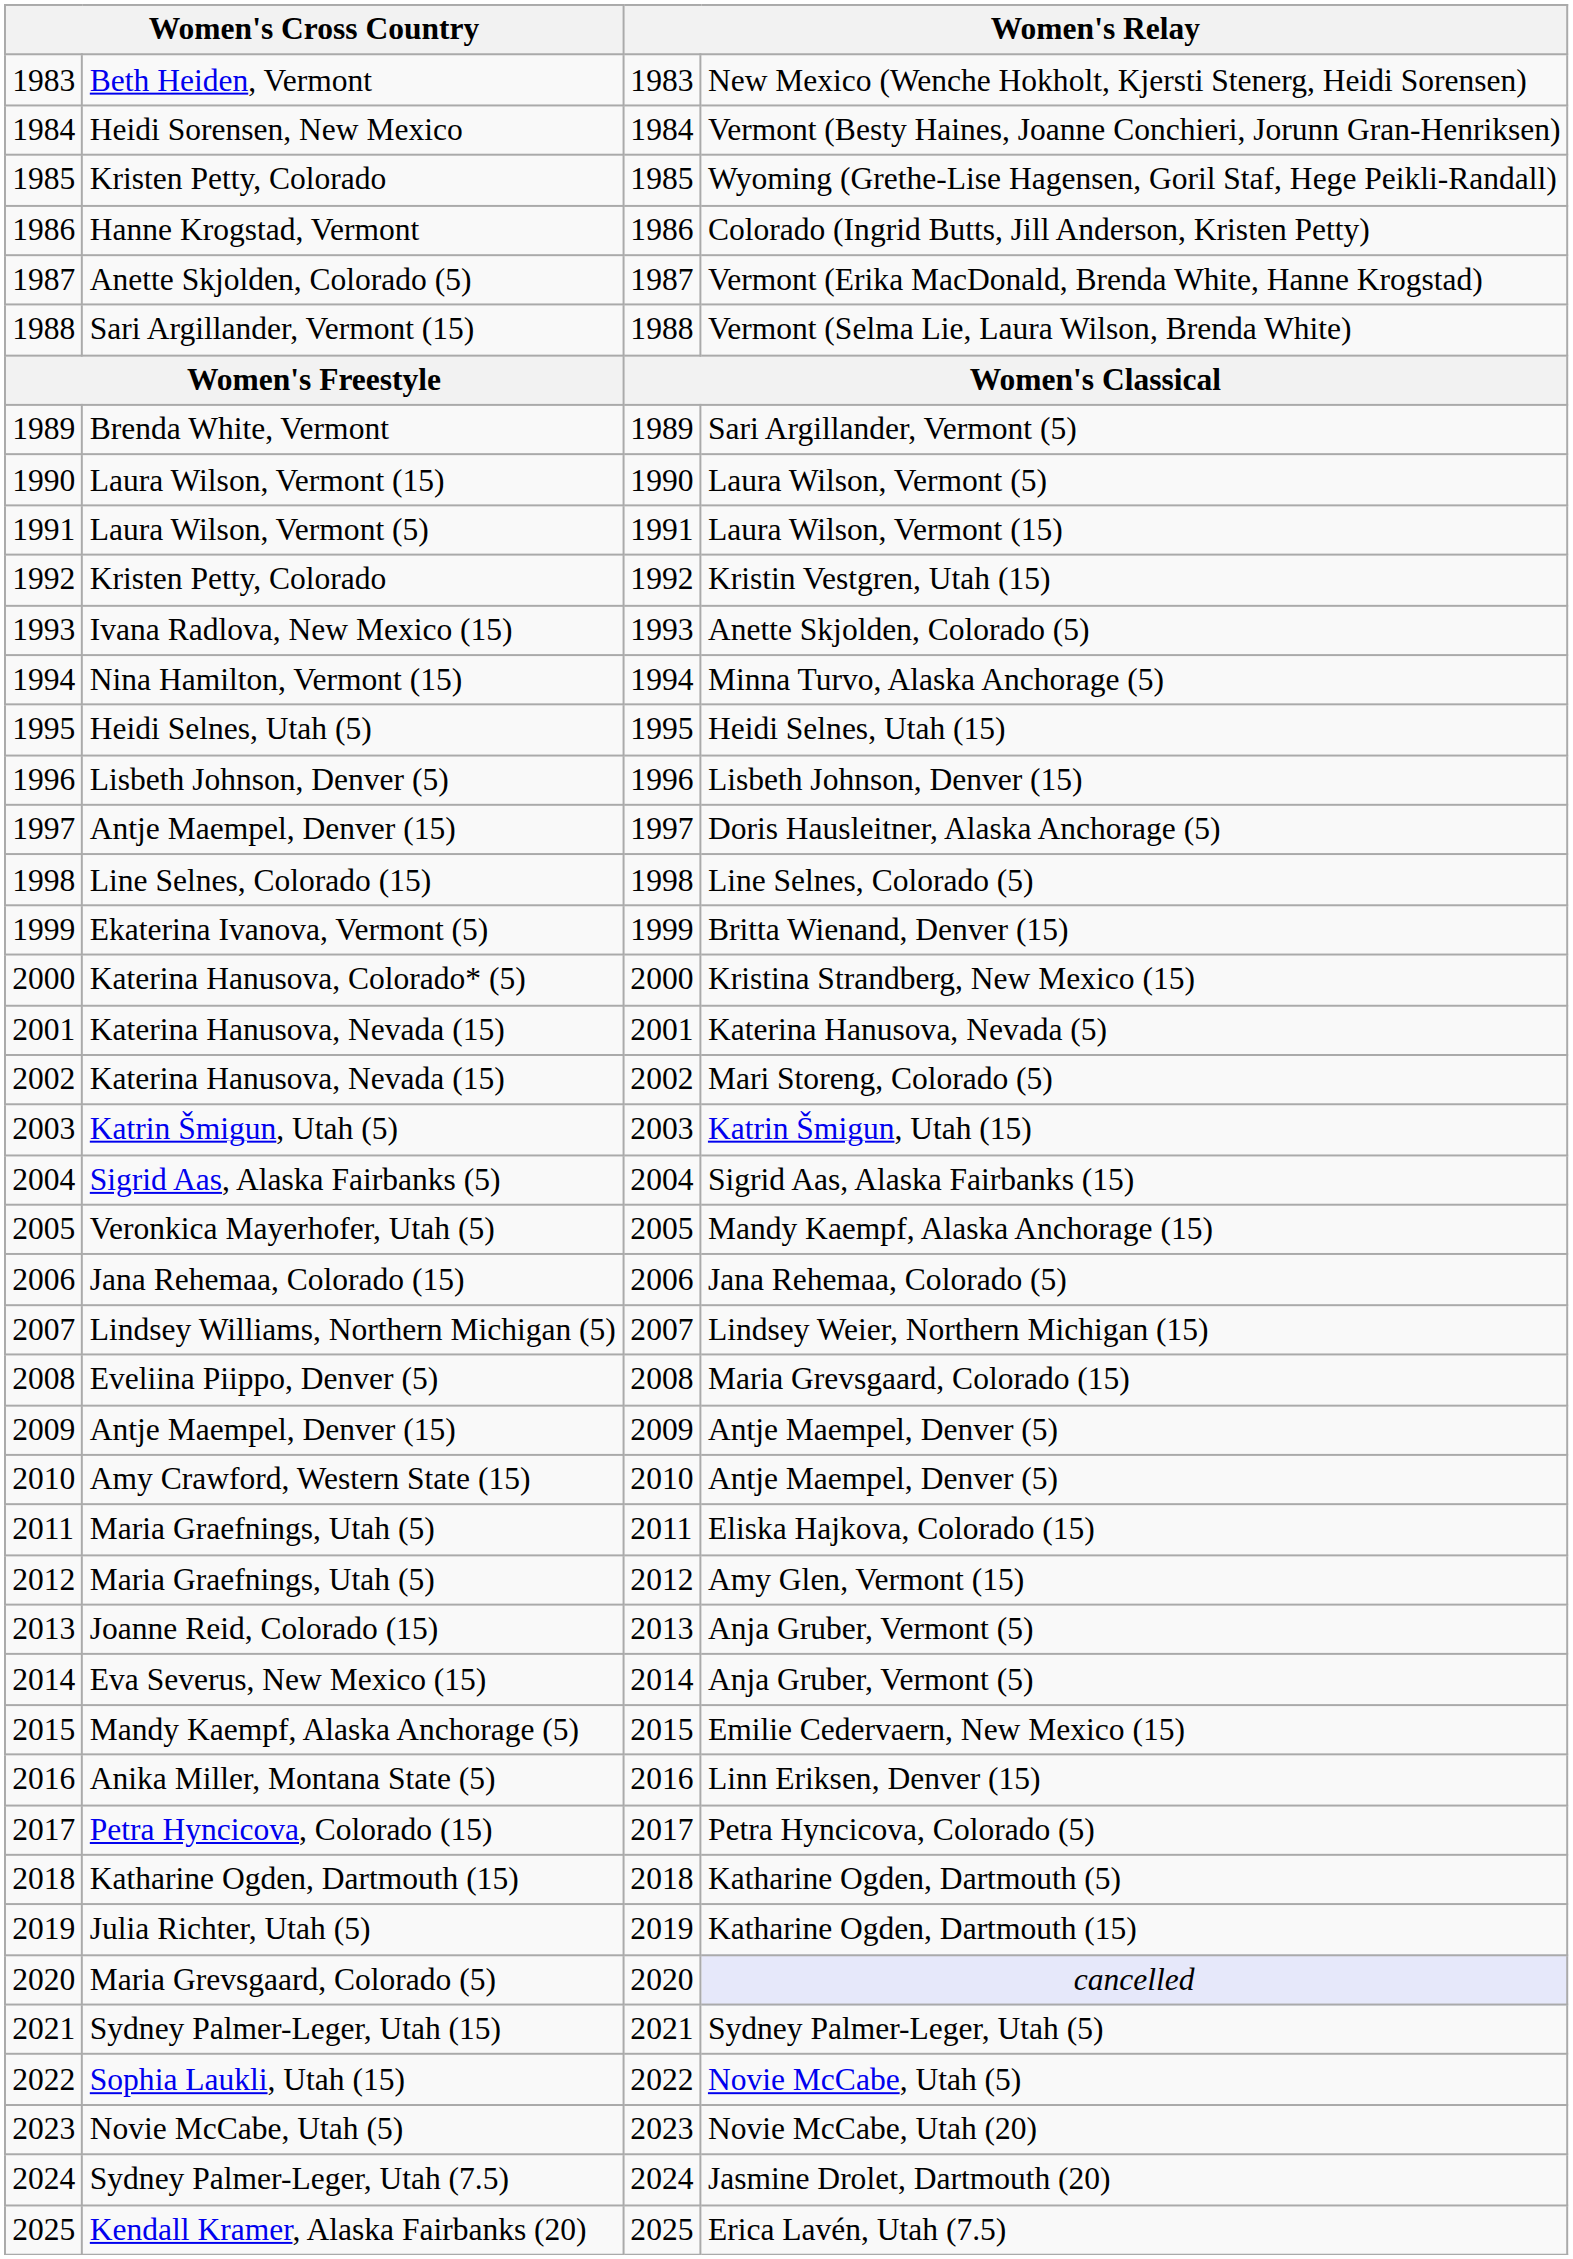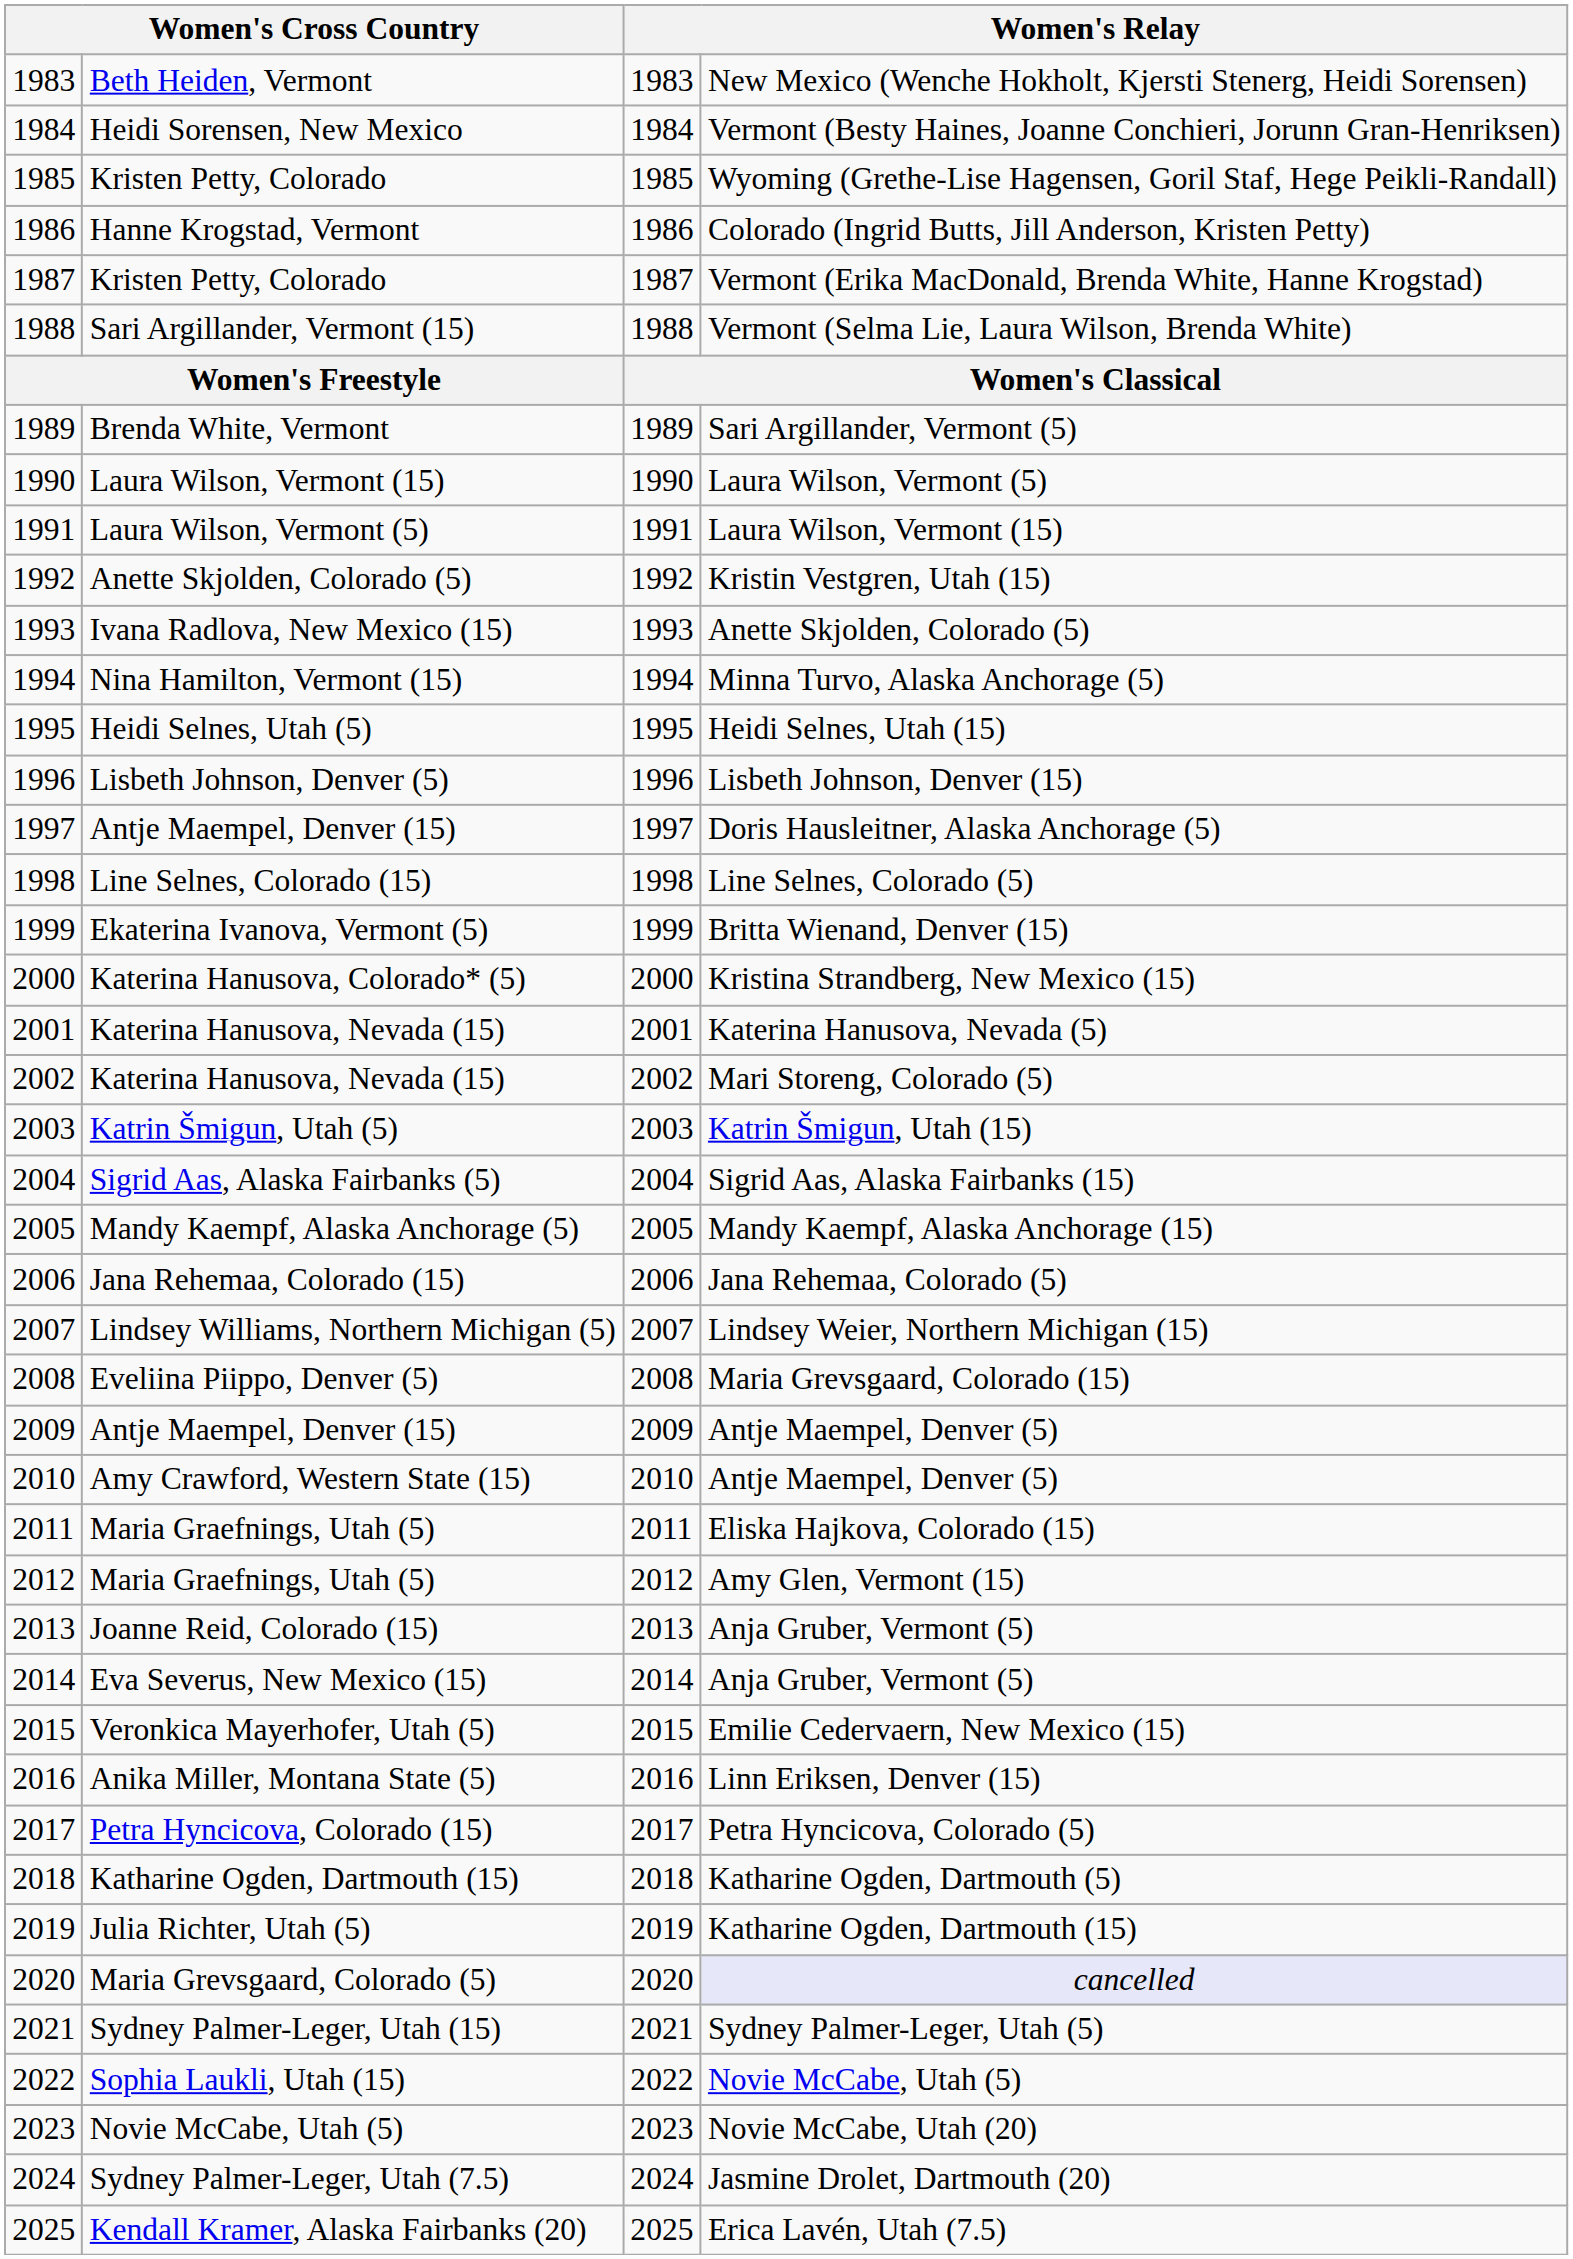Vermont (Erika MacDonald, Brenda White, Hanne Krogstad) | column 2: Anette Skjolden, Colorado (5) -> Kristen Petty, Colorado
Kristin Vestgren, Utah (15) | column 2: Kristen Petty, Colorado -> Anette Skjolden, Colorado (5)
Mandy Kaempf, Alaska Anchorage (15) | column 2: Veronkica Mayerhofer, Utah (5) -> Mandy Kaempf, Alaska Anchorage (5)
Emilie Cedervaern, New Mexico (15) | column 2: Mandy Kaempf, Alaska Anchorage (5) -> Veronkica Mayerhofer, Utah (5)
